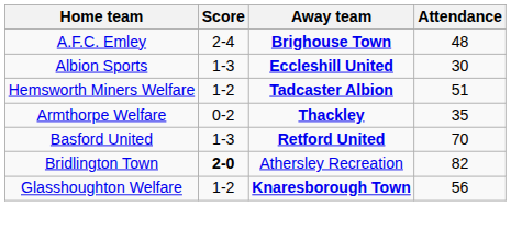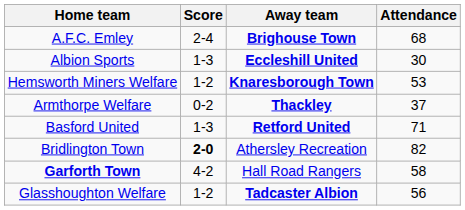A.F.C. Emley | Attendance: 48 -> 68
Hemsworth Miners Welfare | Away team: Tadcaster Albion -> Knaresborough Town
Hemsworth Miners Welfare | Attendance: 51 -> 53
Armthorpe Welfare | Attendance: 35 -> 37
Basford United | Attendance: 70 -> 71
+ row: Garforth Town | 4-2 | Hall Road Rangers | 58
Glasshoughton Welfare | Away team: Knaresborough Town -> Tadcaster Albion
